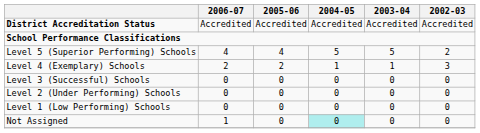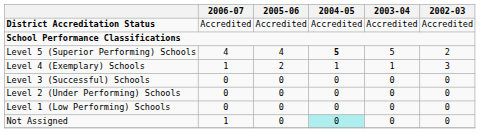Level 5 (Superior Performing) Schools | 2004-05: normal -> bold
Level 4 (Exemplary) Schools | 2006-07: 2 -> 1
